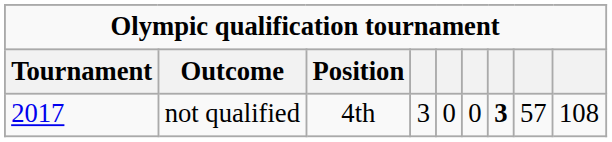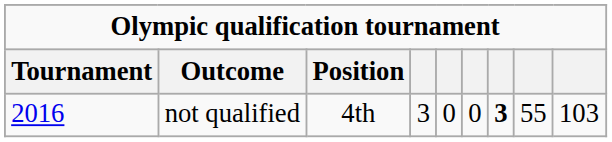not qualified | Tournament: 2017 -> 2016
not qualified | column 8: 57 -> 55
not qualified | column 9: 108 -> 103
